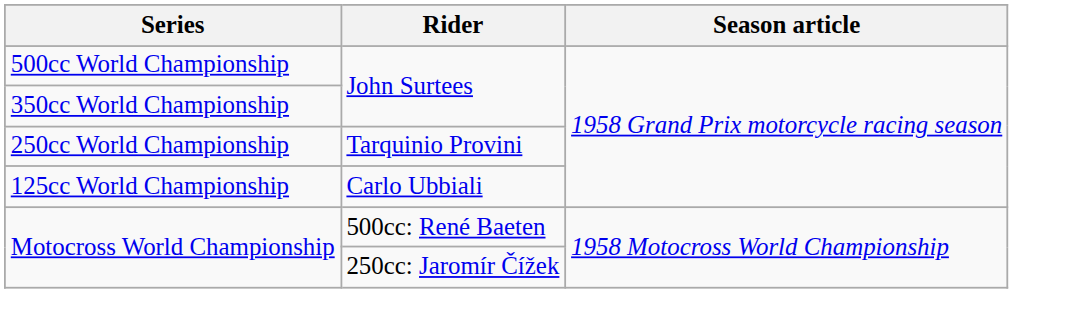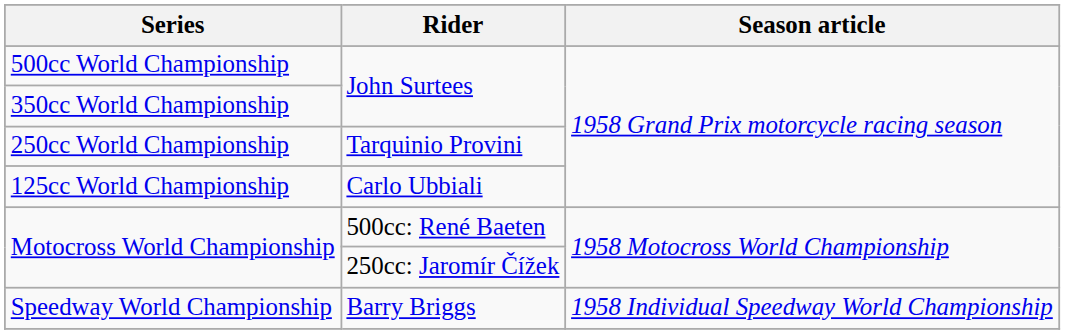+ row: Speedway World Championship | Barry Briggs | 1958 Individual Speedway World Championship
